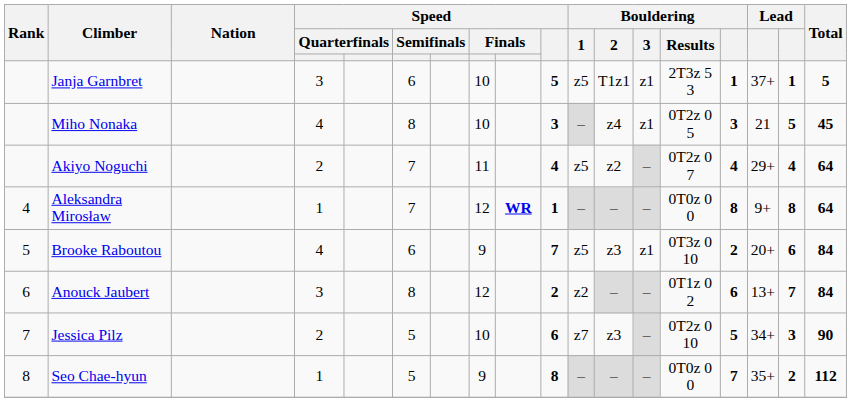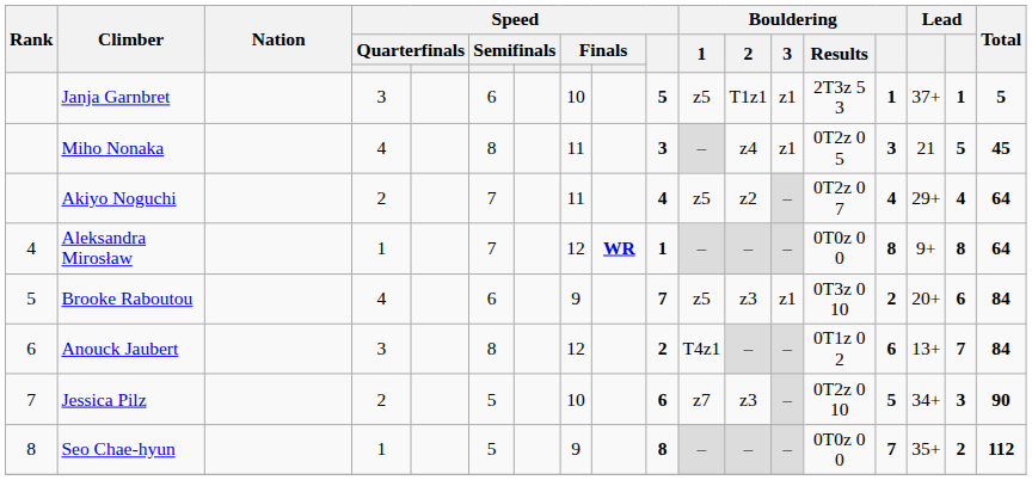Miho Nonaka | column 8: 10 -> 11
Anouck Jaubert | Bouldering / 1: z2 -> T4z1
